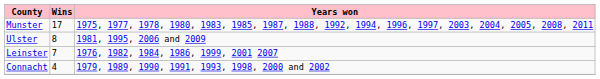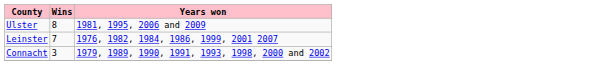- row: Munster | 17 | 1975, 1977, 1978, 1980, 1983, 1985, 1987, 1988, 1992, 1994, 1996, 1997, 2003, 2004, 2005, 2008, 2011
Connacht | Wins: 4 -> 3
